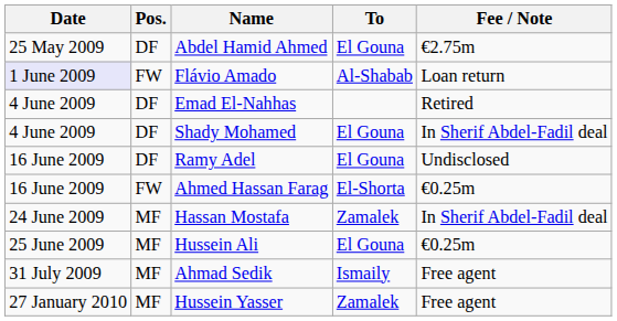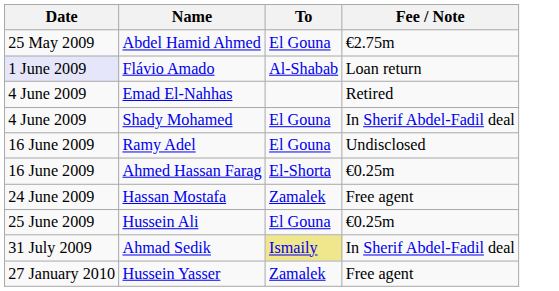- column: Pos. | DF | FW | DF | DF | DF | FW | MF | MF | MF | MF
Hassan Mostafa | Fee / Note: In Sherif Abdel-Fadil deal -> Free agent
Ahmad Sedik | To: no background -> khaki background
Ahmad Sedik | Fee / Note: Free agent -> In Sherif Abdel-Fadil deal
